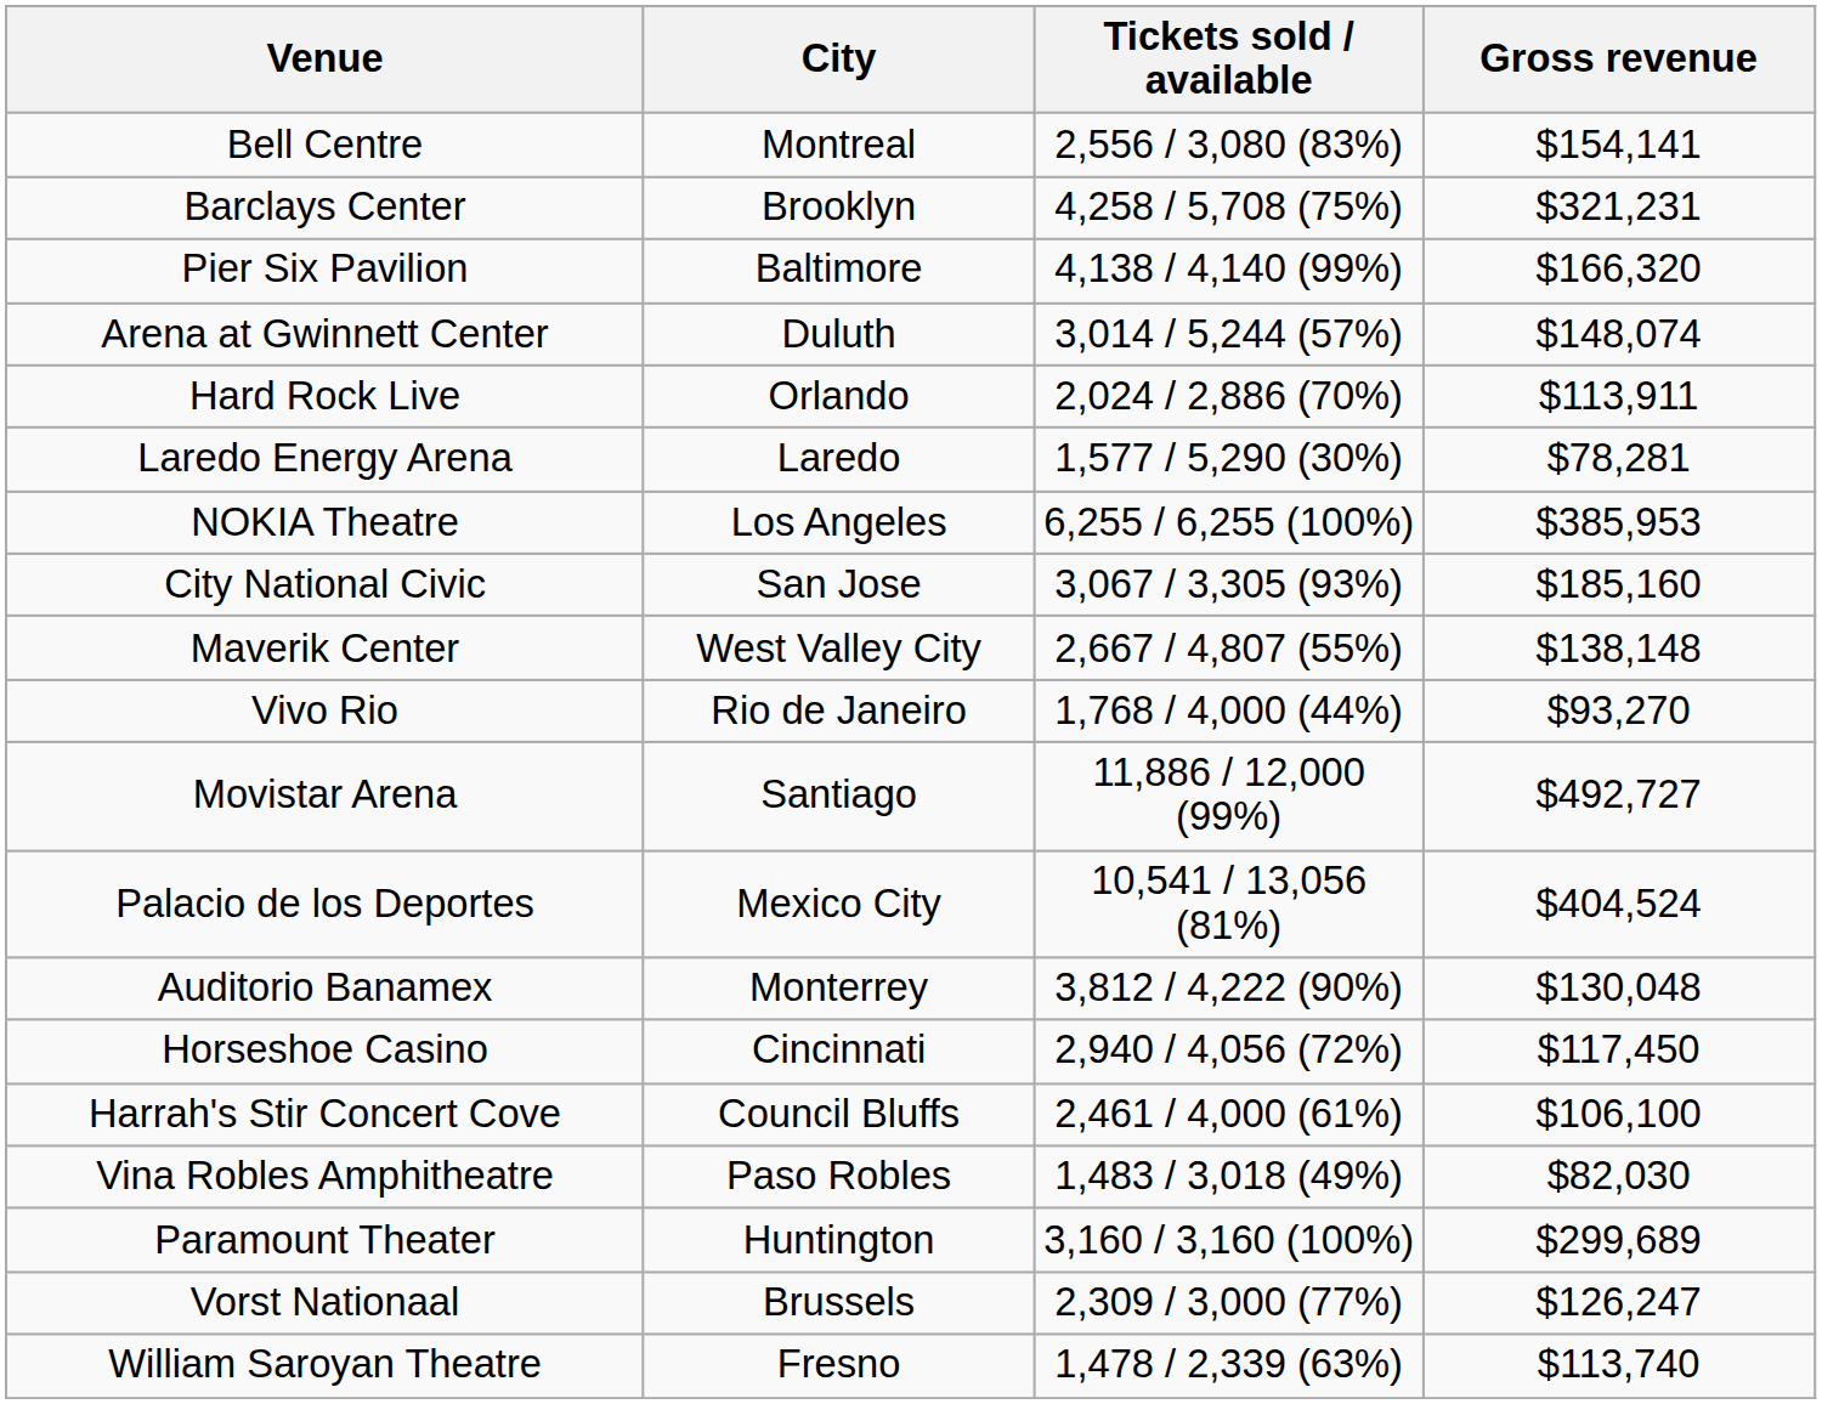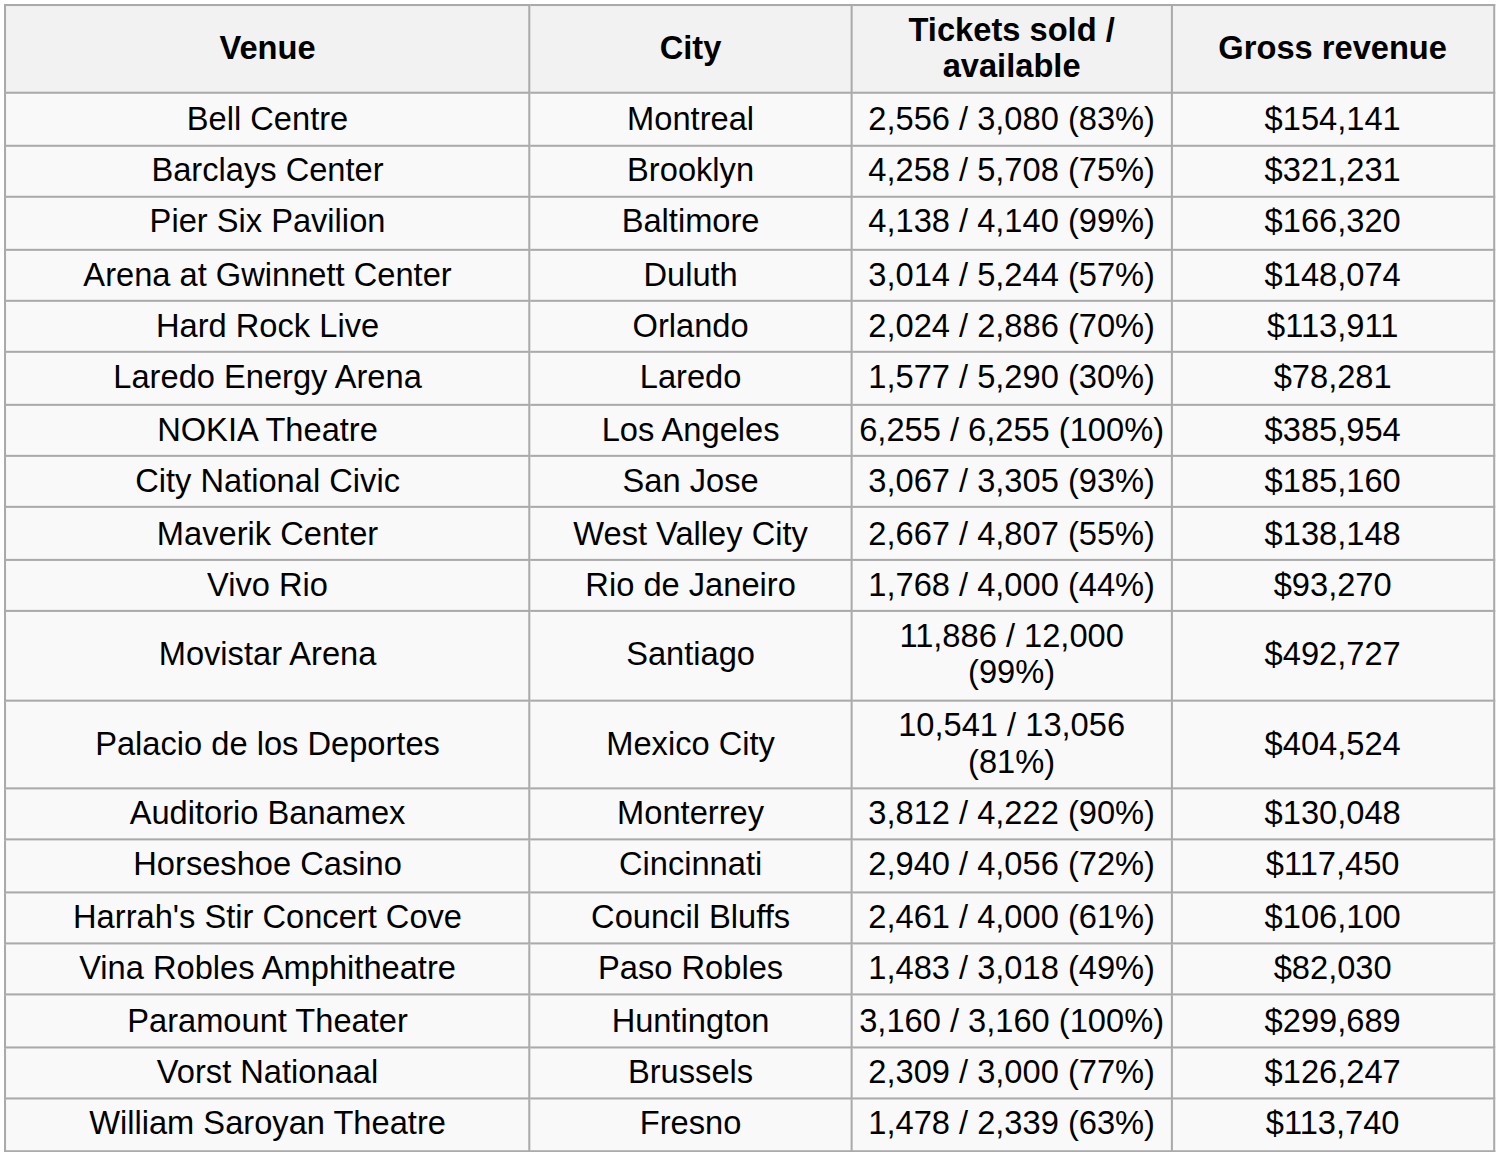NOKIA Theatre | Gross revenue: $385,953 -> $385,954
